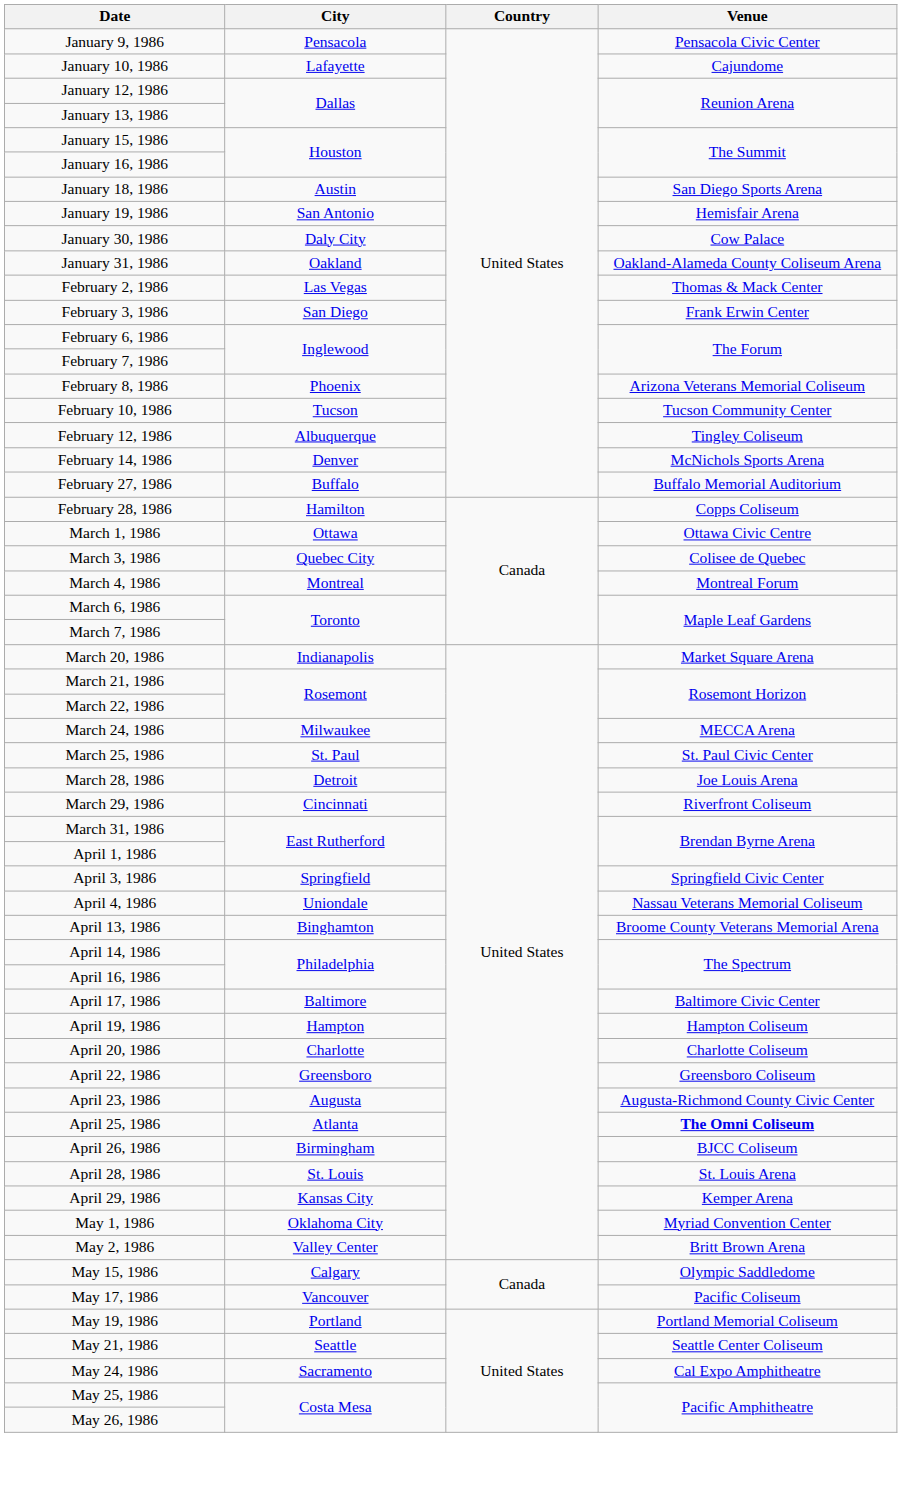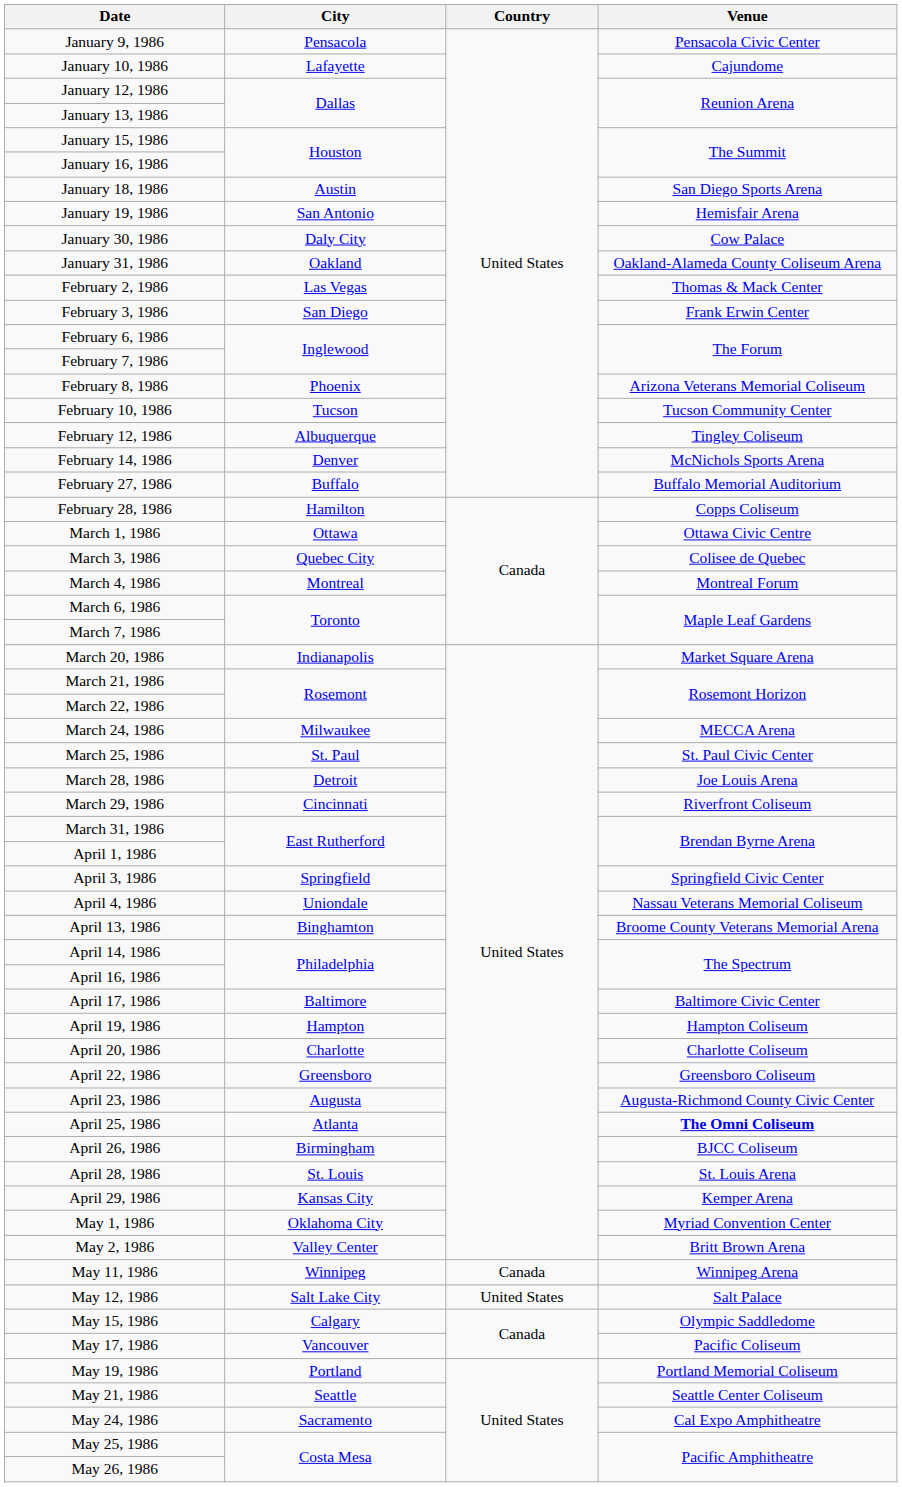+ row: May 11, 1986 | Winnipeg | Canada | Winnipeg Arena
+ row: May 12, 1986 | Salt Lake City | United States | Salt Palace
